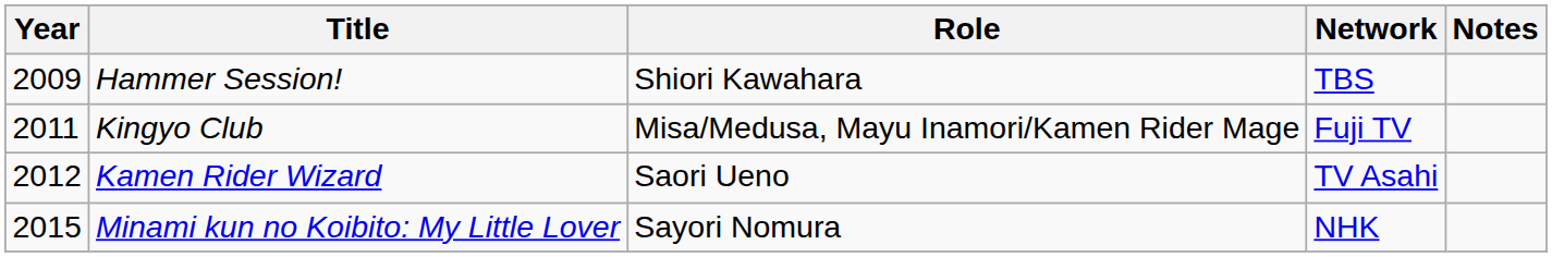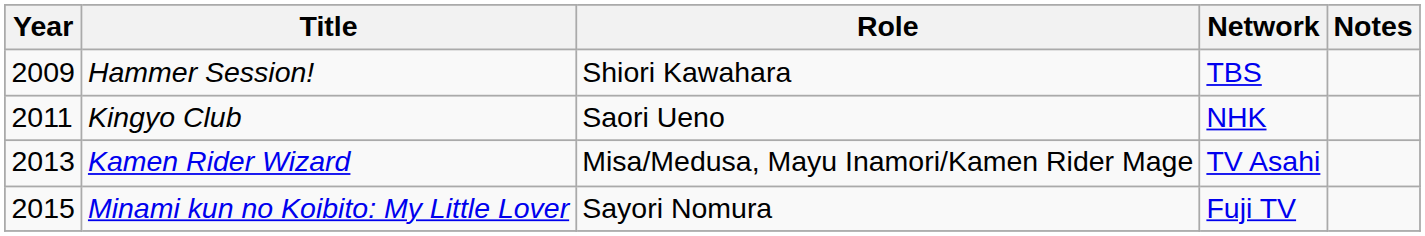Kingyo Club | Role: Misa/Medusa, Mayu Inamori/Kamen Rider Mage -> Saori Ueno
Kingyo Club | Network: Fuji TV -> NHK
Kamen Rider Wizard | Year: 2012 -> 2013
Kamen Rider Wizard | Role: Saori Ueno -> Misa/Medusa, Mayu Inamori/Kamen Rider Mage
Minami kun no Koibito: My Little Lover | Network: NHK -> Fuji TV
